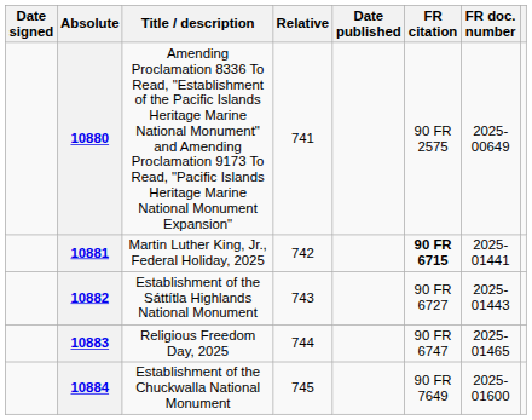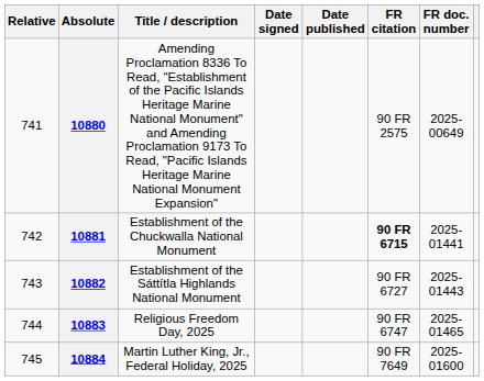columns swapped: Relative <-> Date signed
10881 | Title / description: Martin Luther King, Jr., Federal Holiday, 2025 -> Establishment of the Chuckwalla National Monument
10884 | Title / description: Establishment of the Chuckwalla National Monument -> Martin Luther King, Jr., Federal Holiday, 2025
